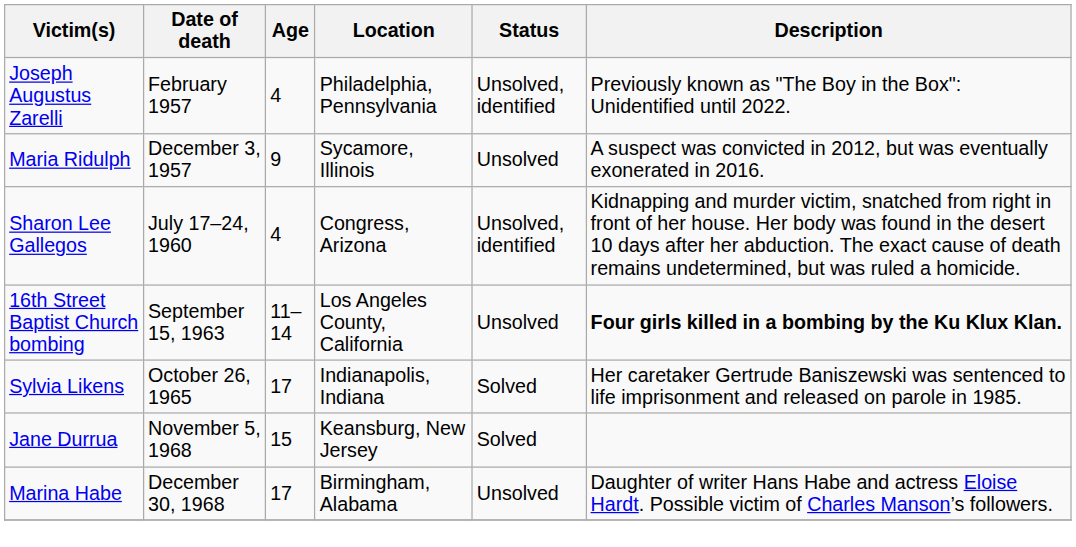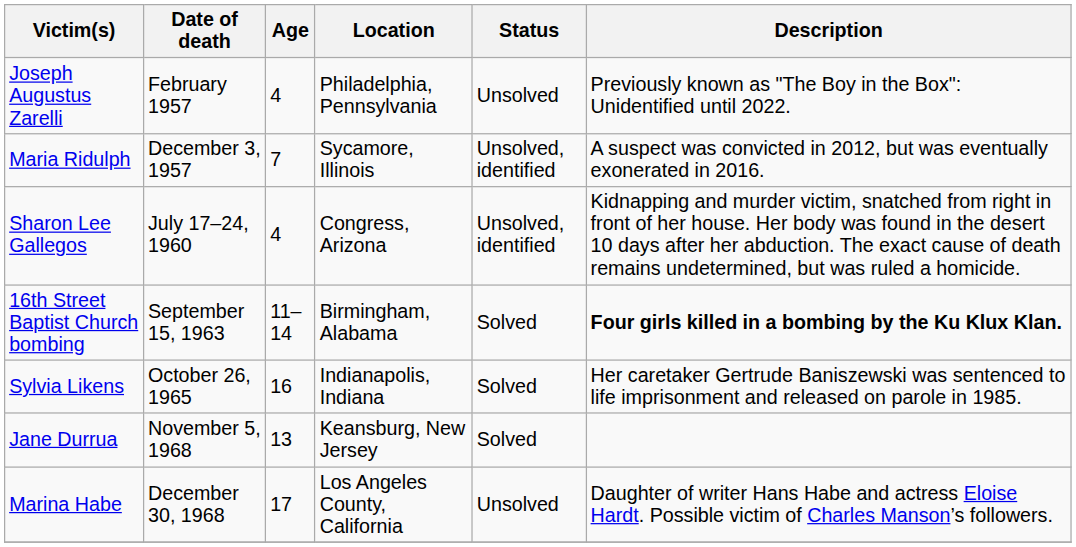Joseph Augustus Zarelli | Status: Unsolved, identified -> Unsolved
Maria Ridulph | Age: 9 -> 7
Maria Ridulph | Status: Unsolved -> Unsolved, identified
16th Street Baptist Church bombing | Location: Los Angeles County, California -> Birmingham, Alabama
16th Street Baptist Church bombing | Status: Unsolved -> Solved
Sylvia Likens | Age: 17 -> 16
Jane Durrua | Age: 15 -> 13
Marina Habe | Location: Birmingham, Alabama -> Los Angeles County, California
